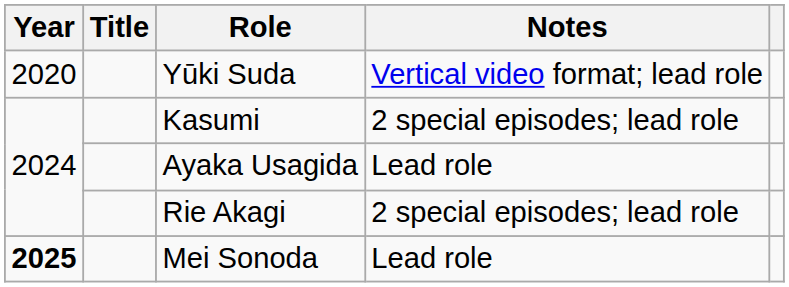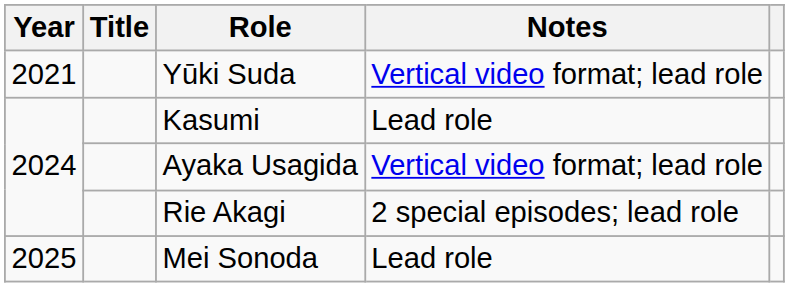Yūki Suda | Year: 2020 -> 2021
Kasumi | Notes: 2 special episodes; lead role -> Lead role
Ayaka Usagida | Notes: Lead role -> Vertical video format; lead role
Mei Sonoda | Year: bold -> normal
